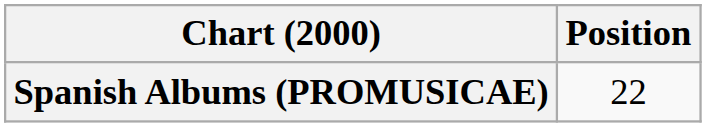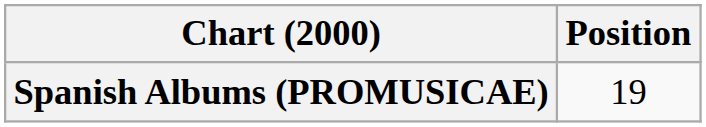Spanish Albums (PROMUSICAE) | Position: 22 -> 19
